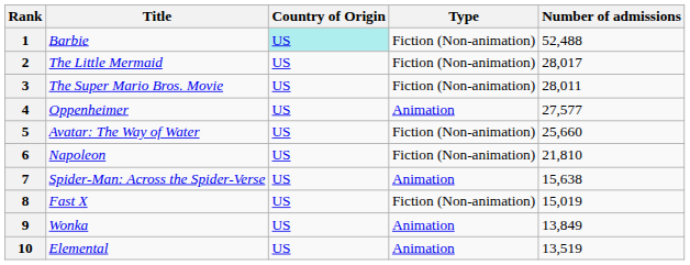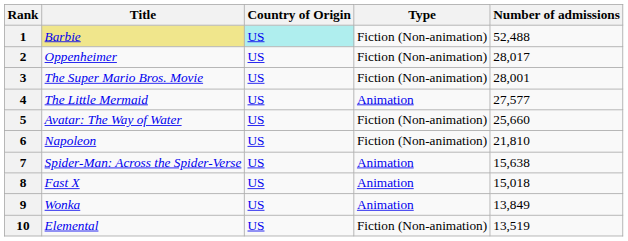1 | Title: no background -> khaki background
2 | Title: The Little Mermaid -> Oppenheimer
3 | Number of admissions: 28,011 -> 28,001
4 | Title: Oppenheimer -> The Little Mermaid
8 | Type: Fiction (Non-animation) -> Animation
8 | Number of admissions: 15,019 -> 15,018
10 | Type: Animation -> Fiction (Non-animation)
